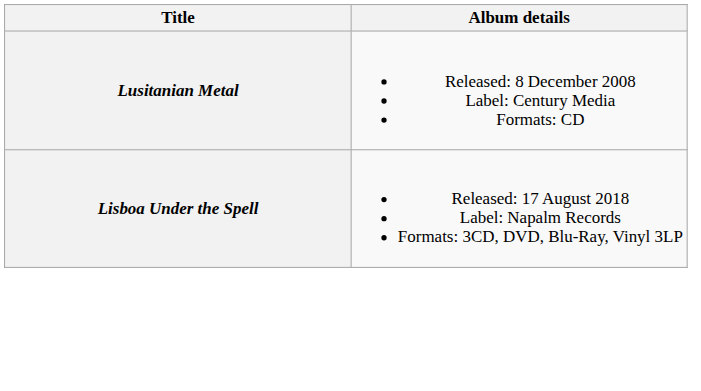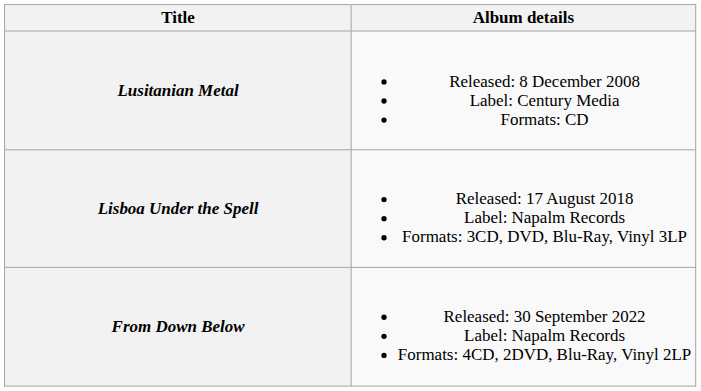+ row: From Down Below | Released: 30 September 2022 Label: Napalm Records Formats: 4CD, 2DVD, Blu-Ray, Vinyl 2LP
